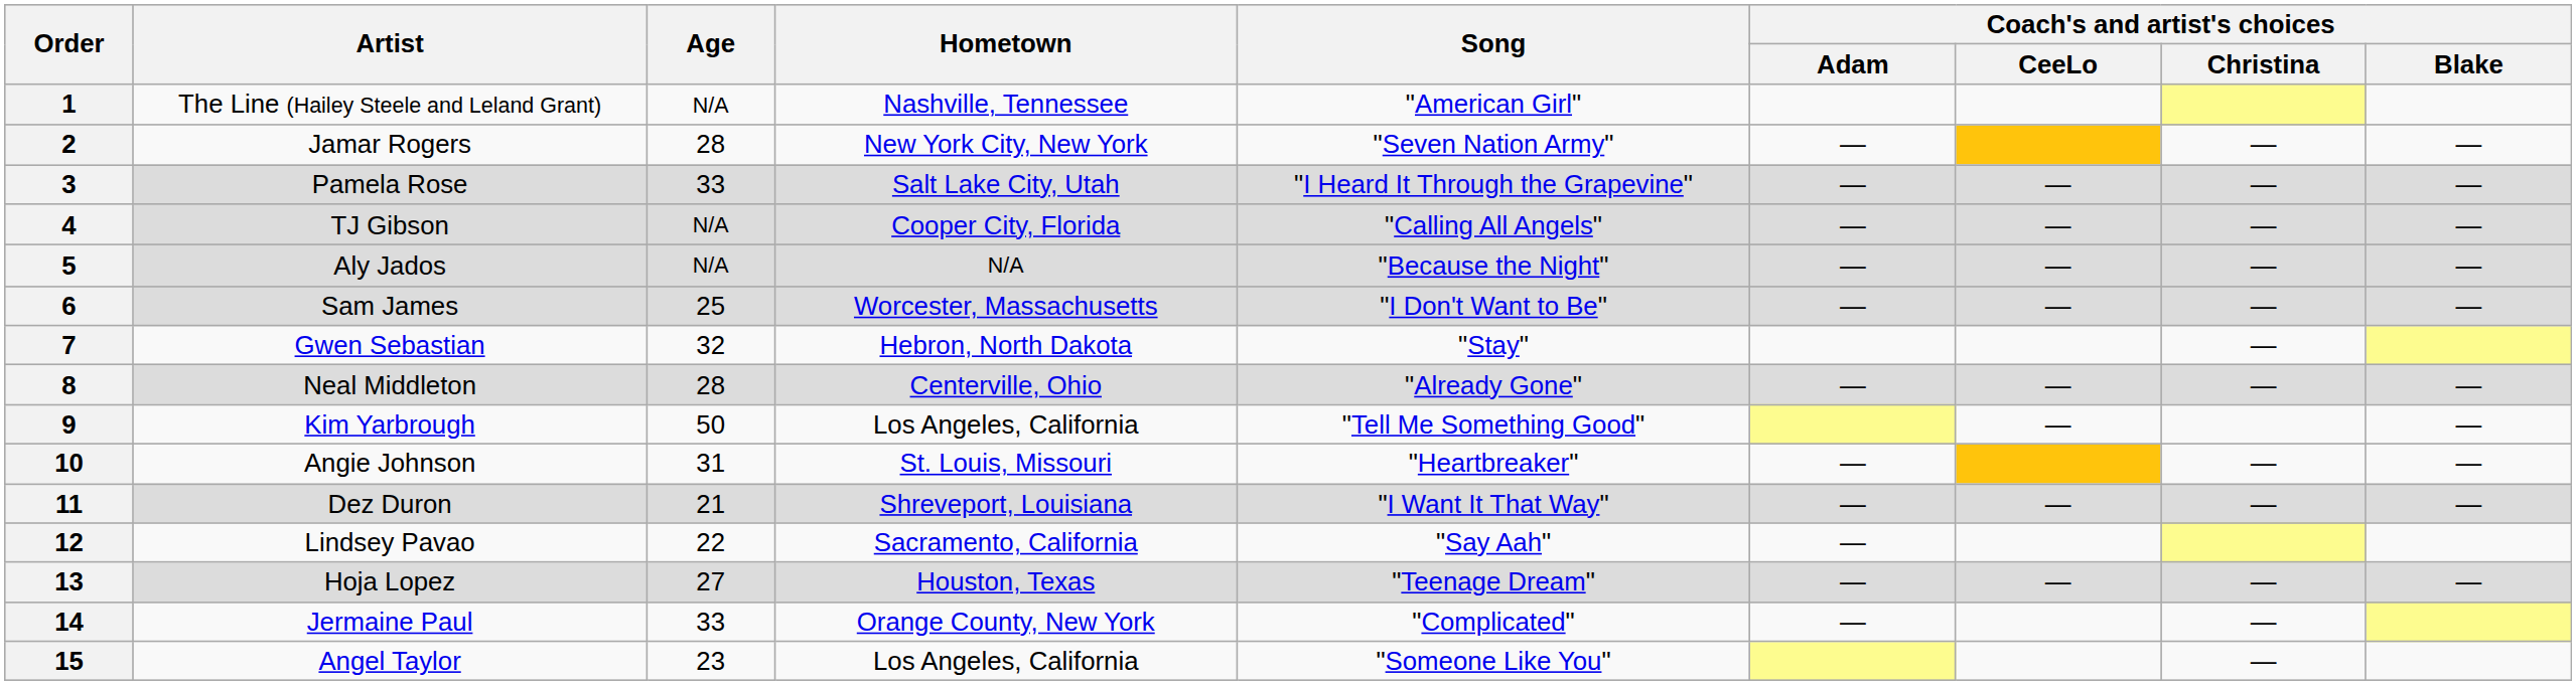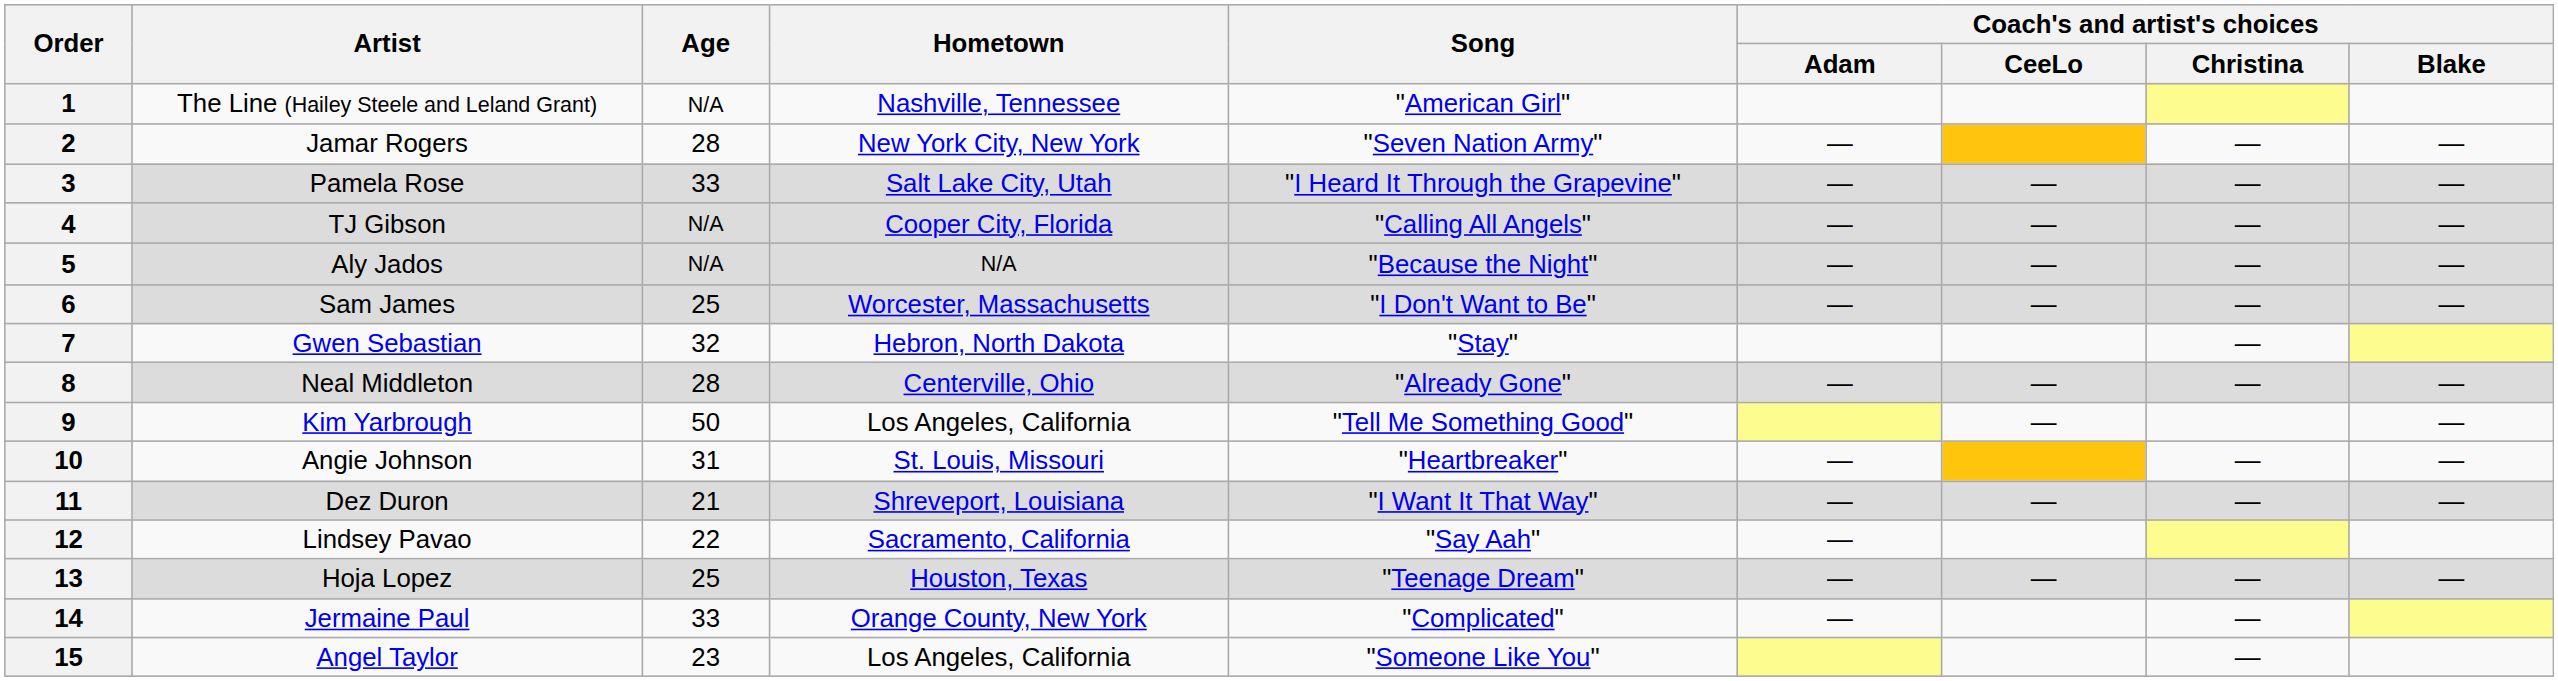13 | Age: 27 -> 25
